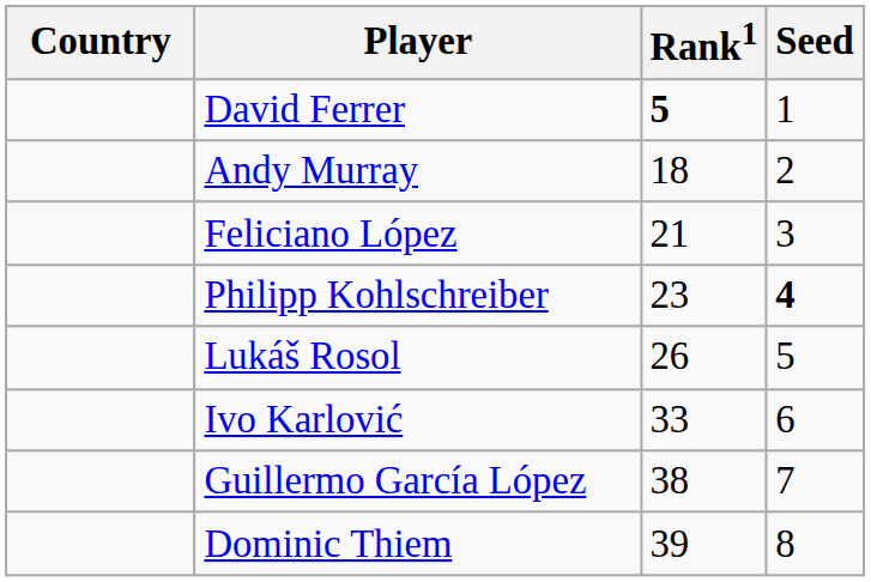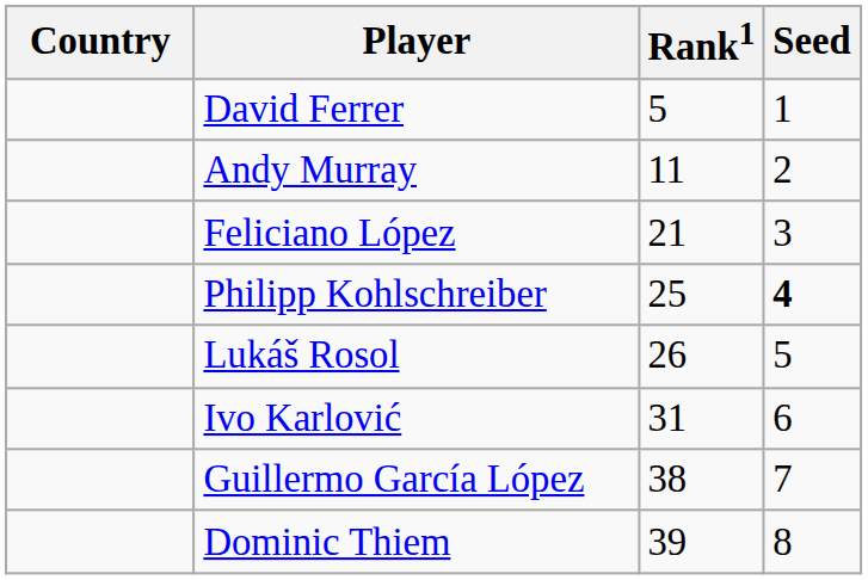David Ferrer | Rank1: bold -> normal
Andy Murray | Rank1: 18 -> 11
Philipp Kohlschreiber | Rank1: 23 -> 25
Ivo Karlović | Rank1: 33 -> 31
